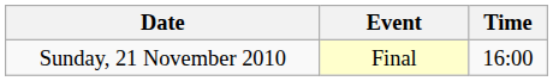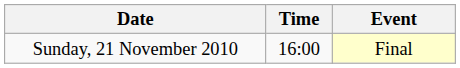columns swapped: Time <-> Event
